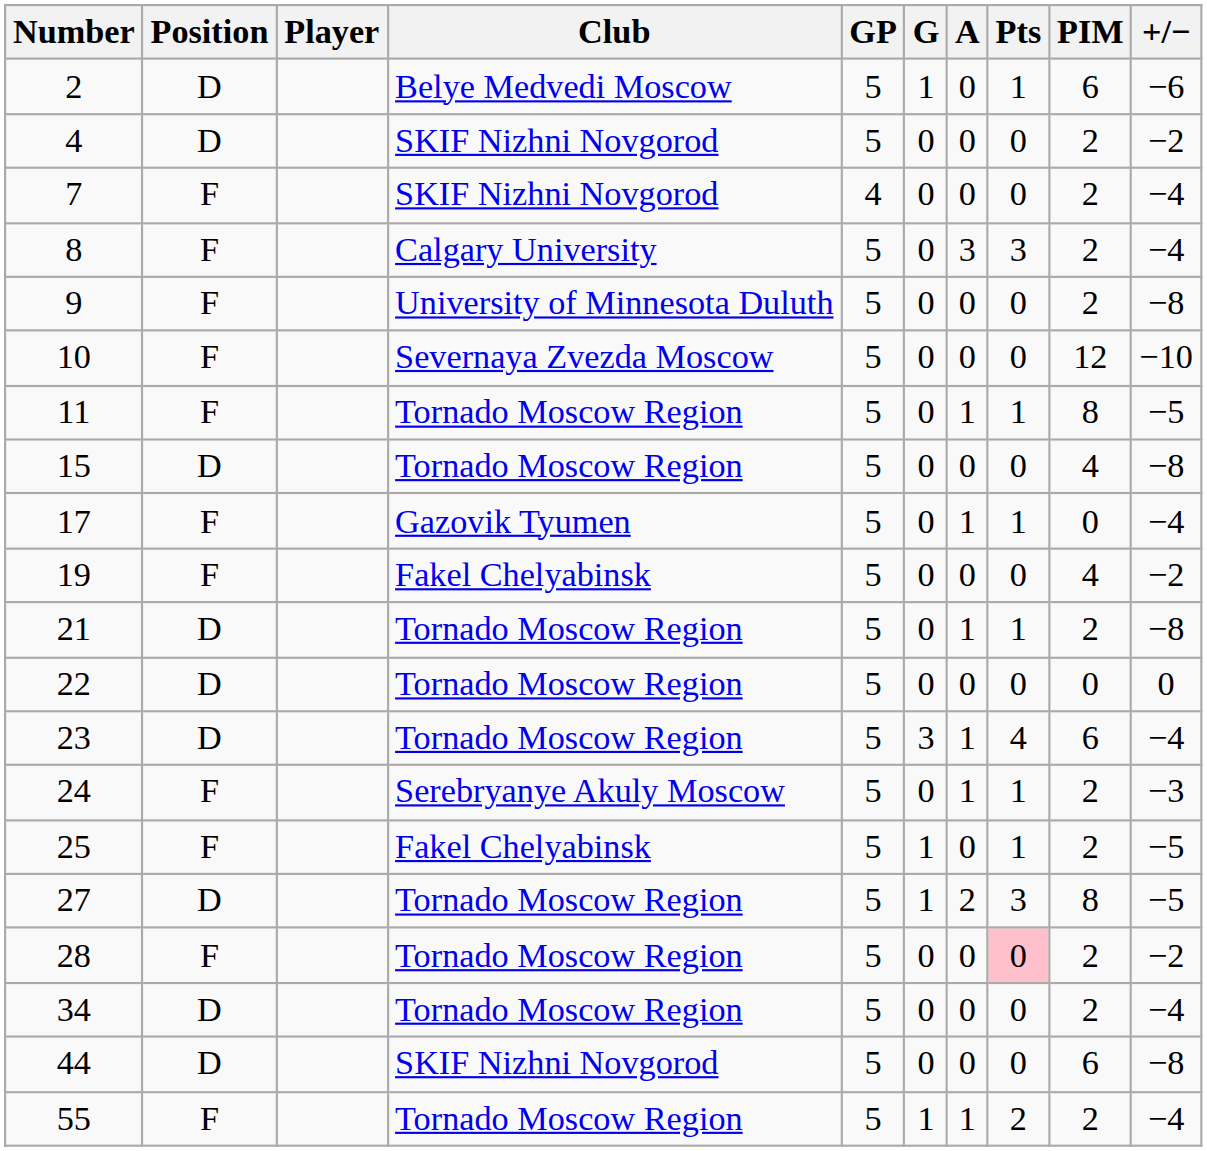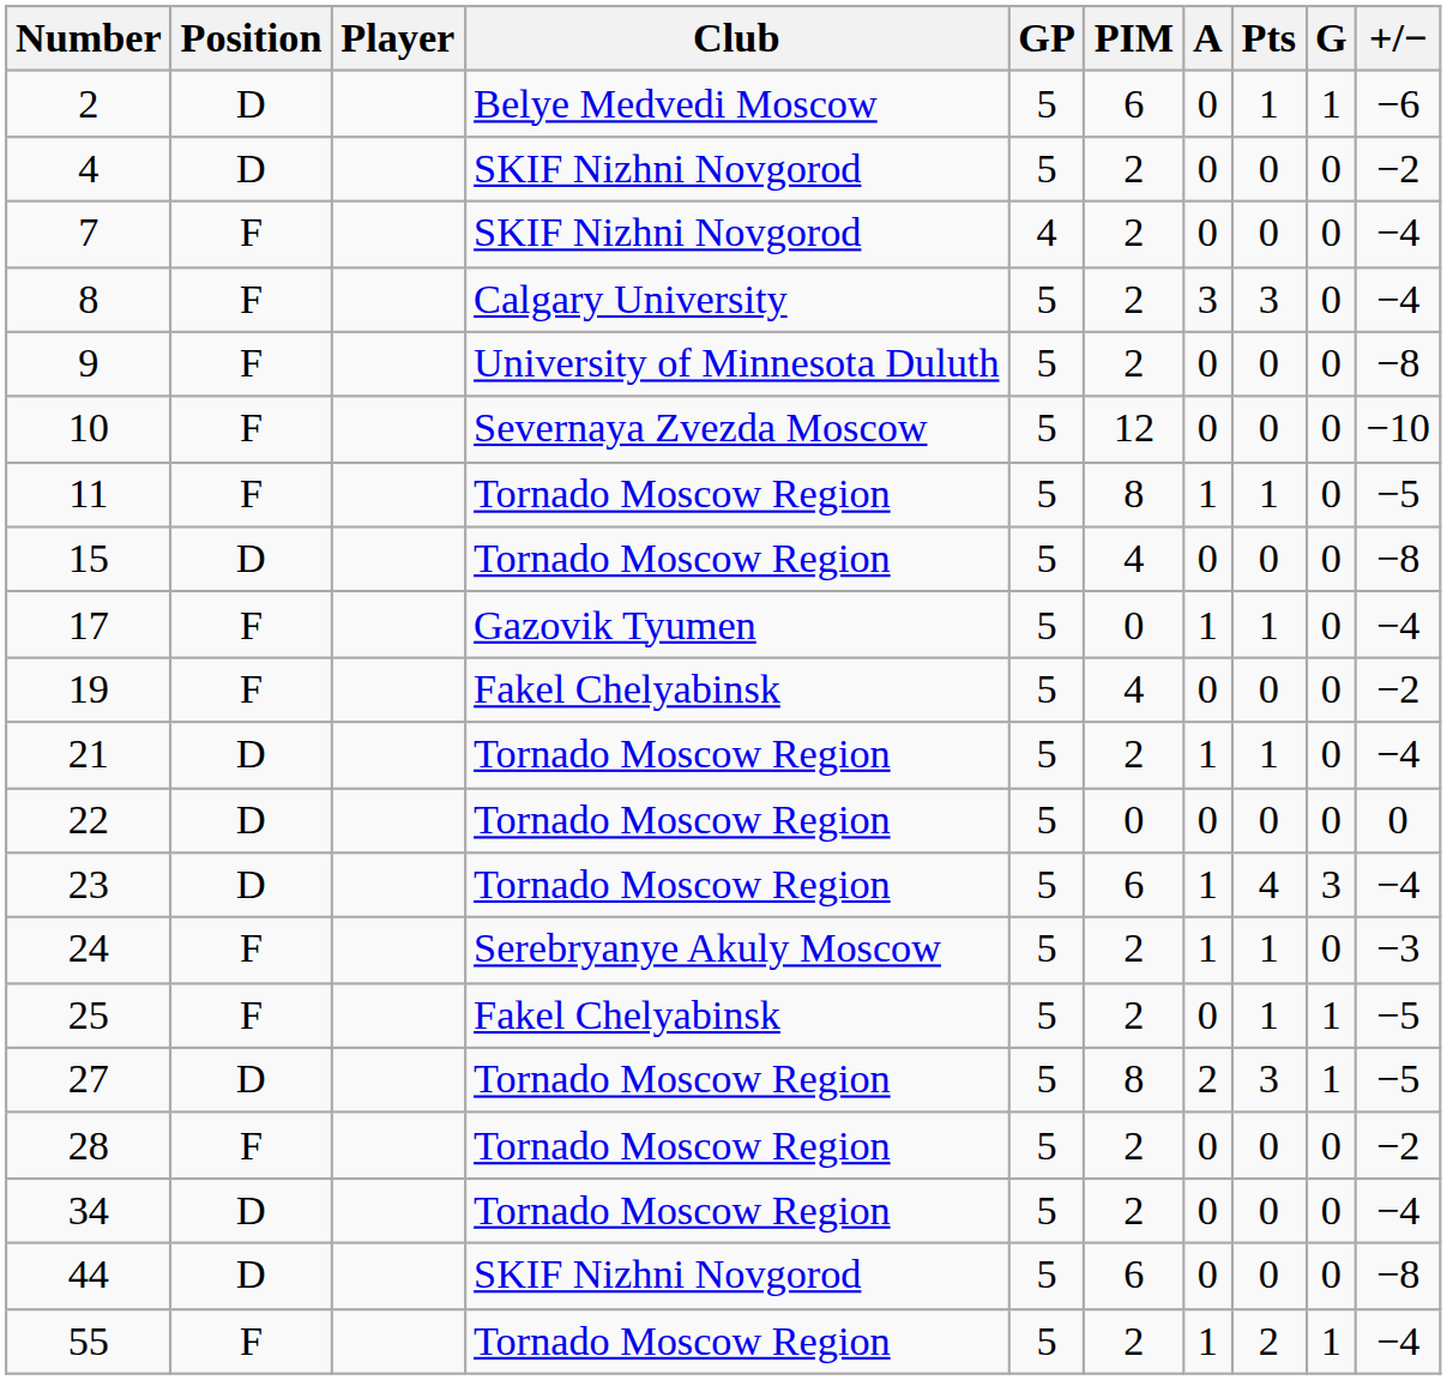columns swapped: G <-> PIM
21 | +/−: −8 -> −4
28 | Pts: pink background -> no background
